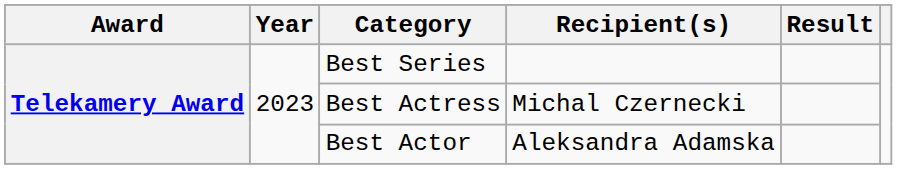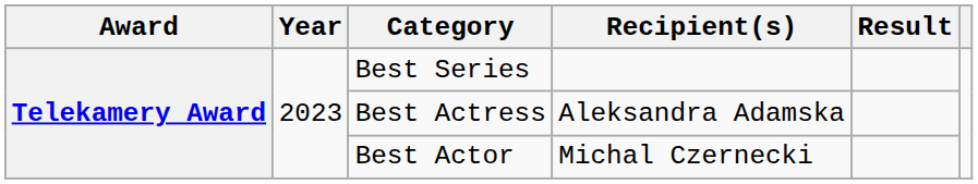Best Actress | Recipient(s): Michal Czernecki -> Aleksandra Adamska
Best Actor | Recipient(s): Aleksandra Adamska -> Michal Czernecki
